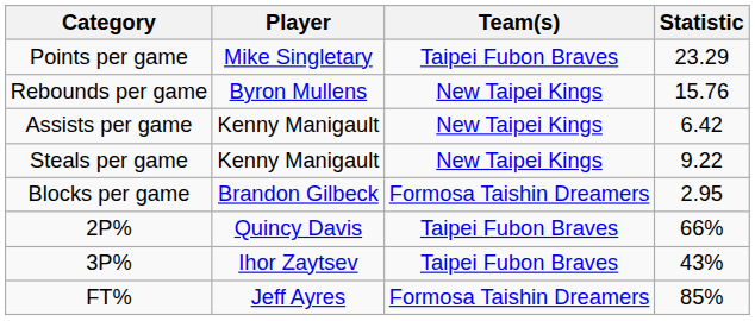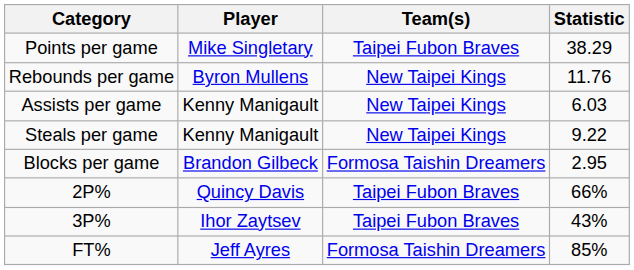Points per game | Statistic: 23.29 -> 38.29
Rebounds per game | Statistic: 15.76 -> 11.76
Assists per game | Statistic: 6.42 -> 6.03
